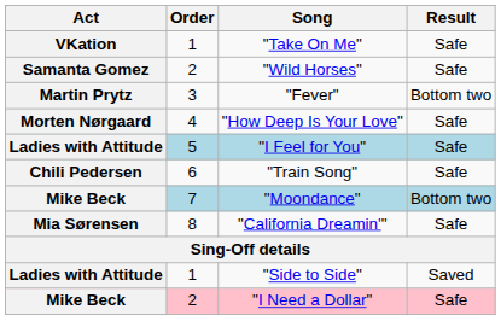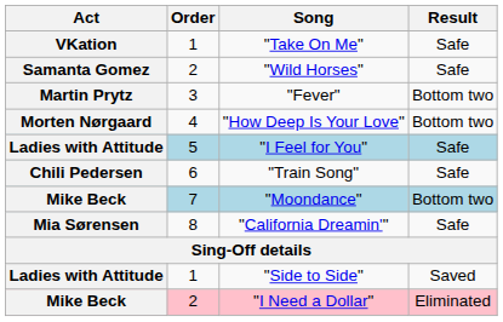"How Deep Is Your Love" | Result: Safe -> Bottom two
"I Need a Dollar" | Result: Safe -> Eliminated
